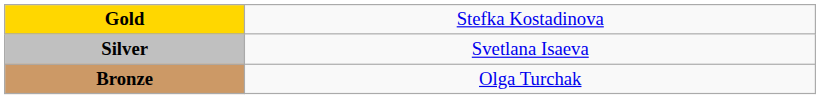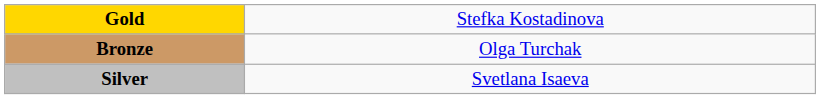rows swapped: Silver <-> Bronze
